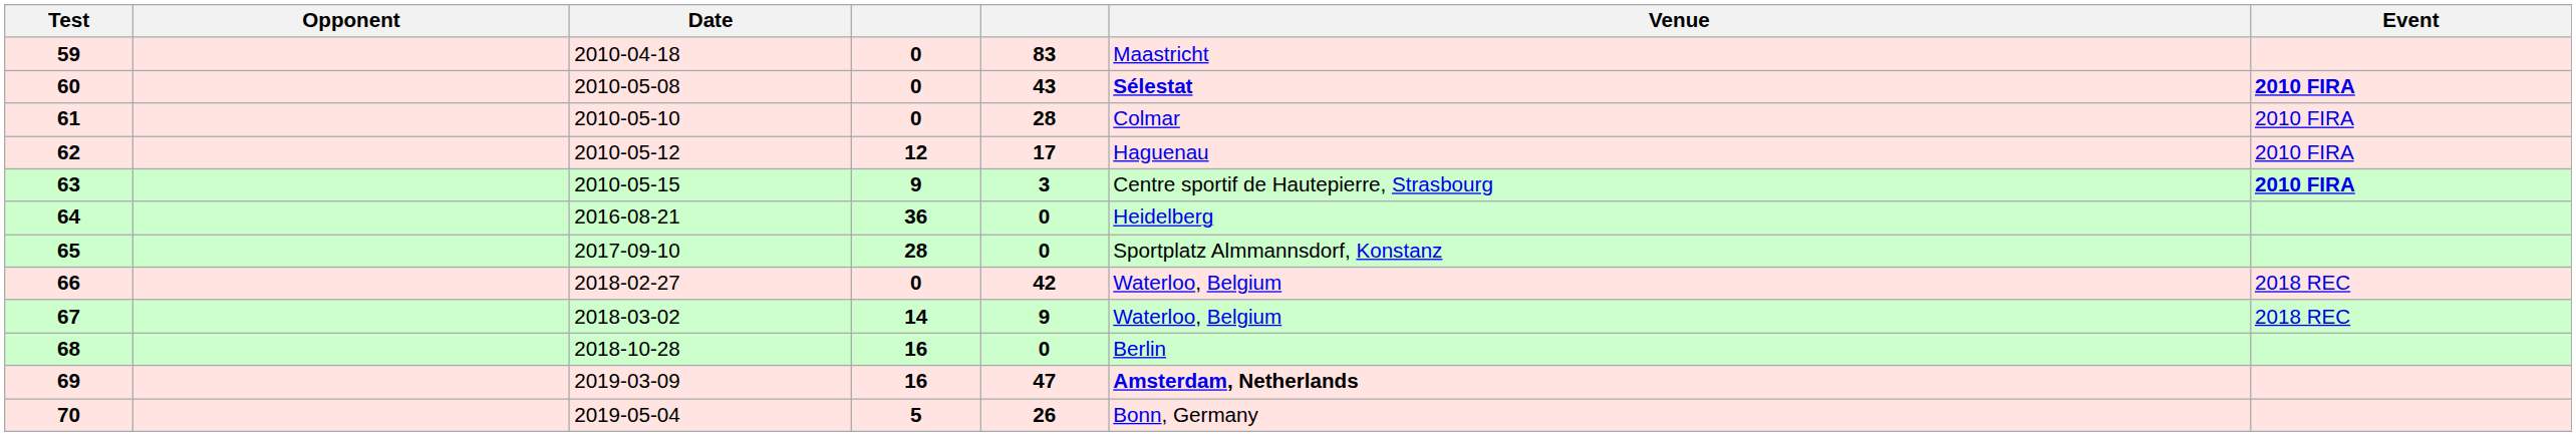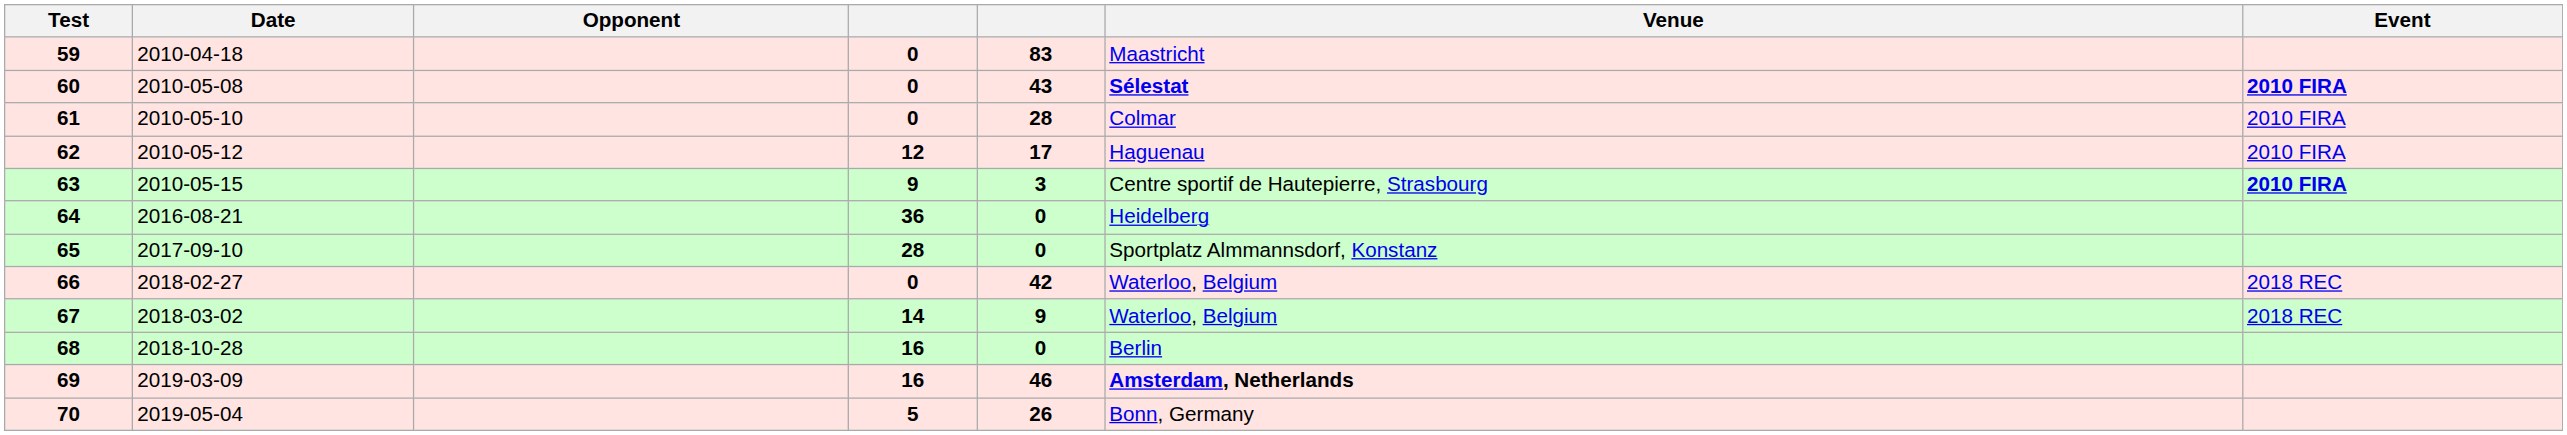columns swapped: Date <-> Opponent
69 | column 5: 47 -> 46
